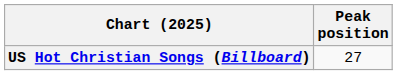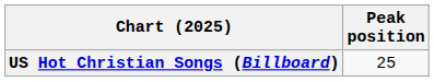US Hot Christian Songs (Billboard) | Peak position: 27 -> 25
